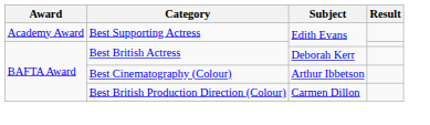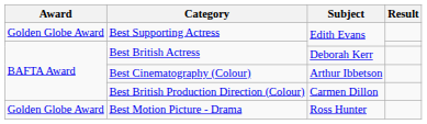Best Supporting Actress | Award: Academy Award -> Golden Globe Award
+ row: Golden Globe Award | Best Motion Picture - Drama | Ross Hunter
